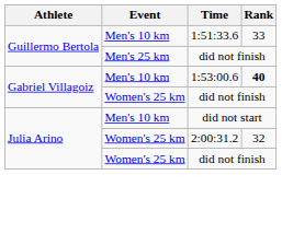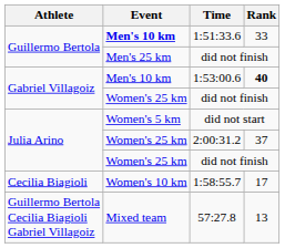1:51:33.6 | Event: normal -> bold
did not start | Event: Men's 10 km -> Women's 5 km
2:00:31.2 | Rank: 32 -> 37
+ row: Cecilia Biagioli | Women's 10 km | 1:58:55.7 | 17
+ row: Guillermo Bertola Cecilia Biagioli Gabriel Villagoiz | Mixed team | 57:27.8 | 13
